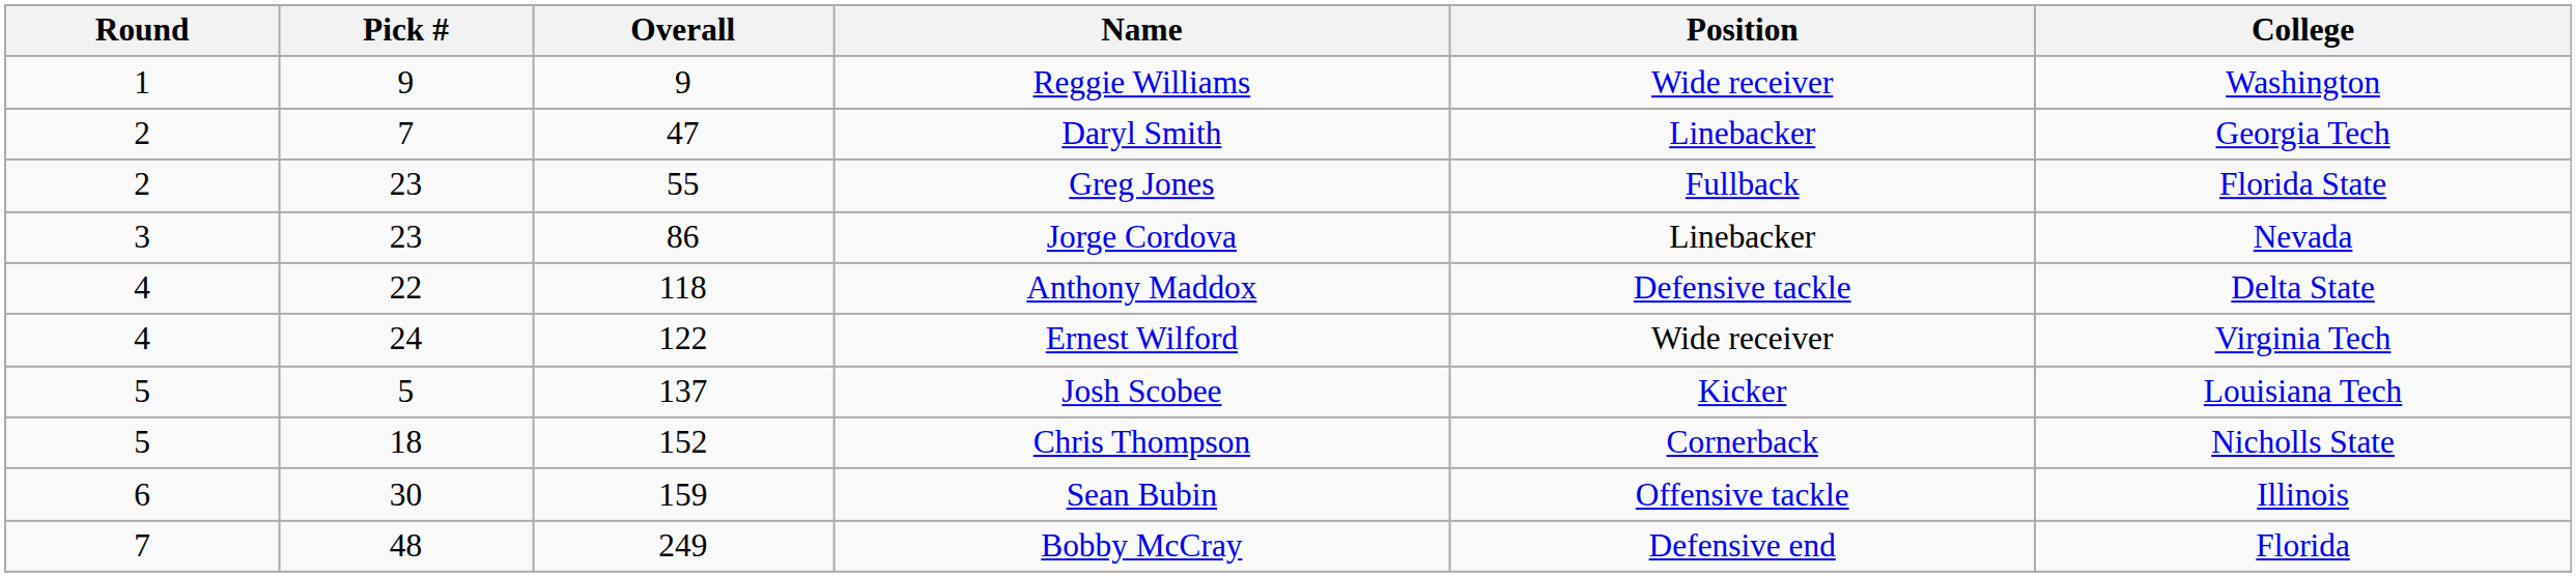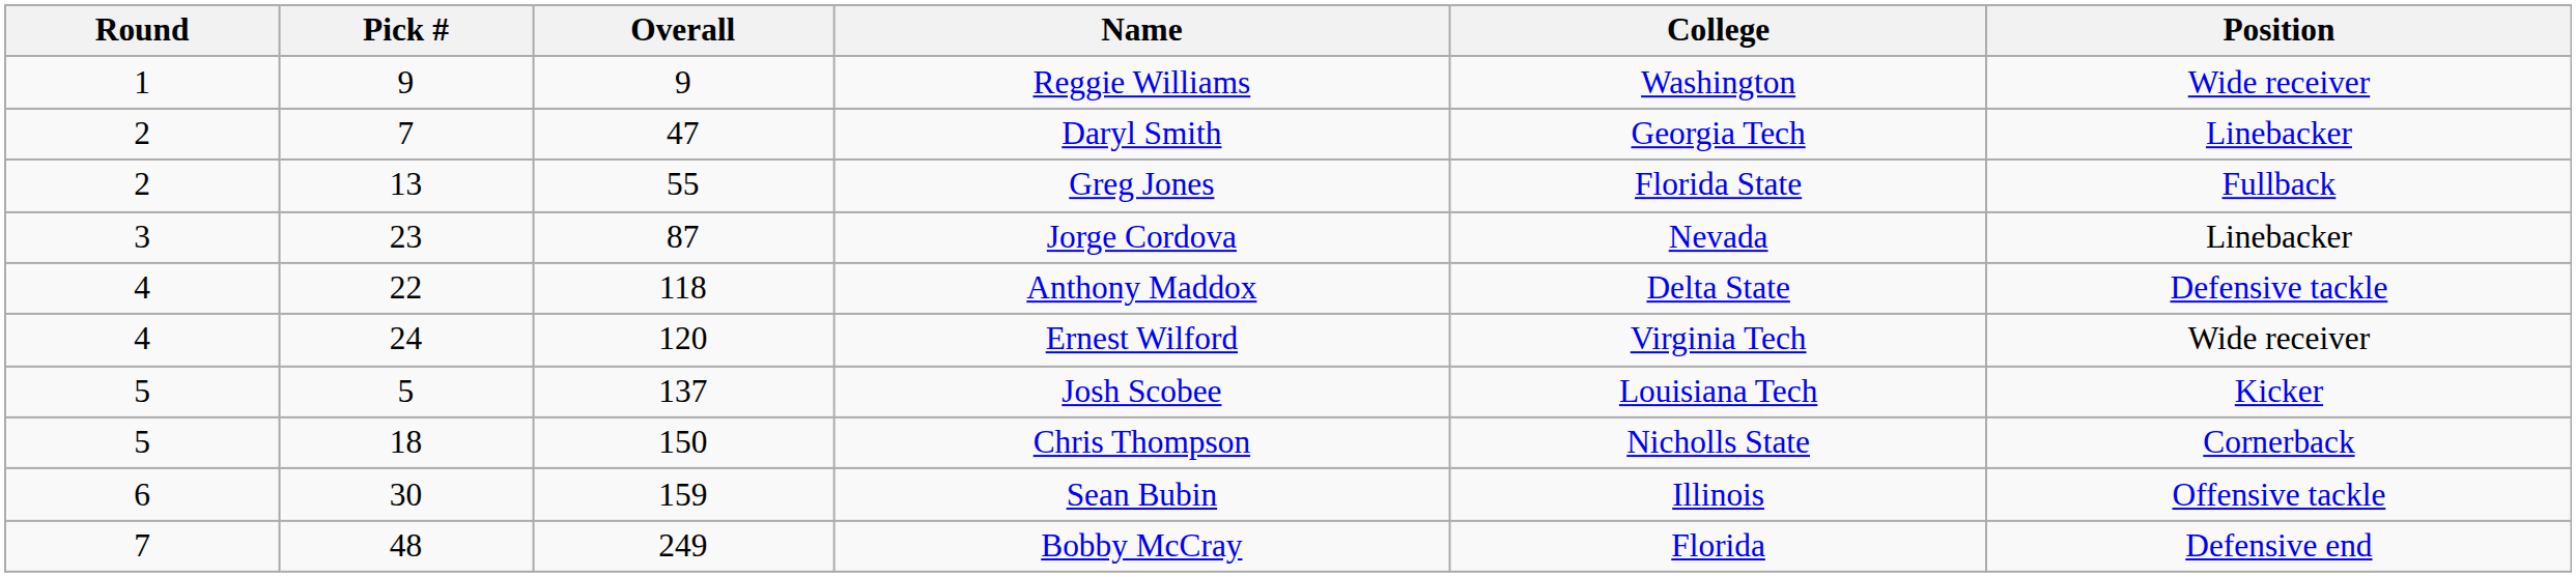columns swapped: Position <-> College
Greg Jones | Pick #: 23 -> 13
Jorge Cordova | Overall: 86 -> 87
Ernest Wilford | Overall: 122 -> 120
Chris Thompson | Overall: 152 -> 150
